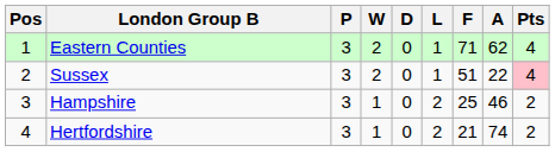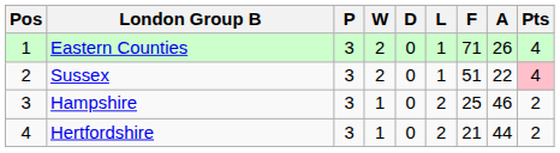Eastern Counties | A: 62 -> 26
Hertfordshire | A: 74 -> 44
